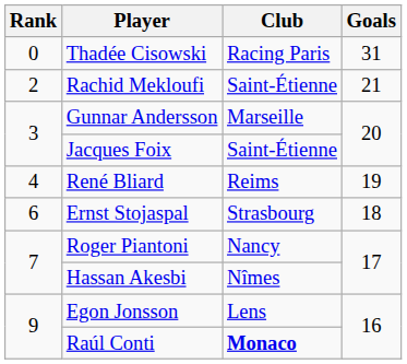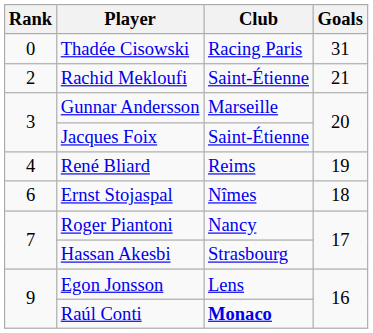Ernst Stojaspal | Club: Strasbourg -> Nîmes
Hassan Akesbi | Club: Nîmes -> Strasbourg
